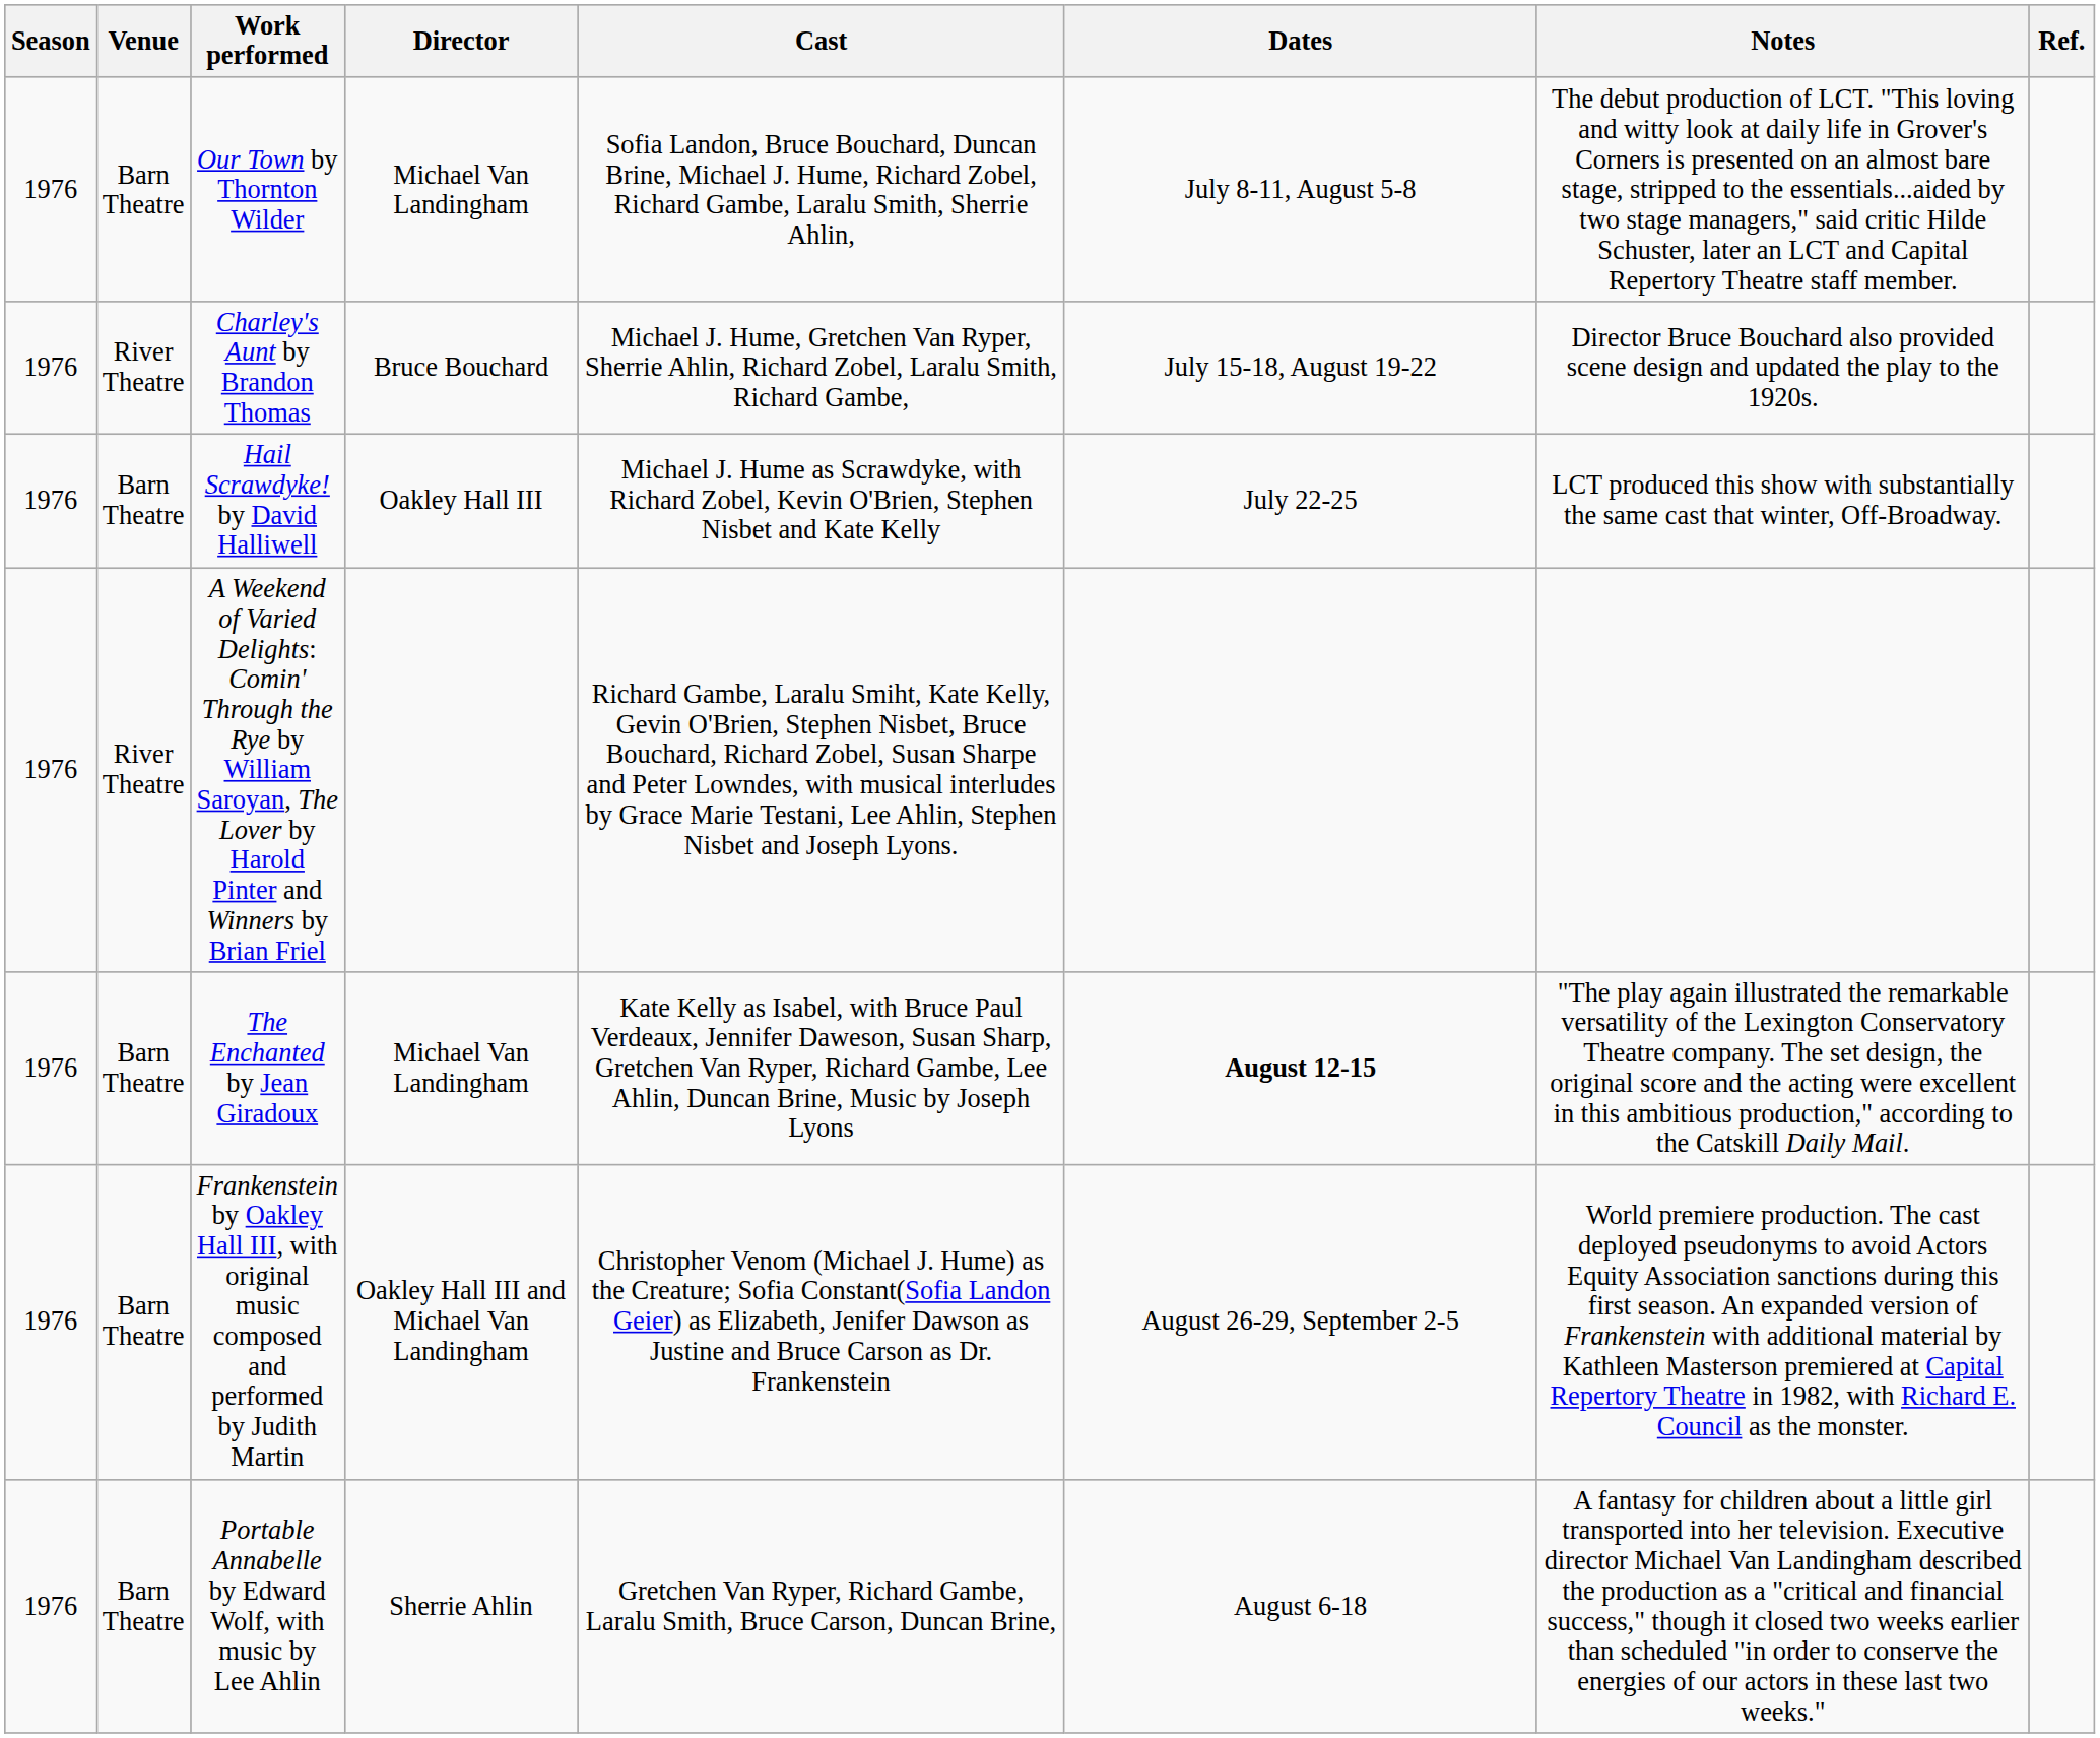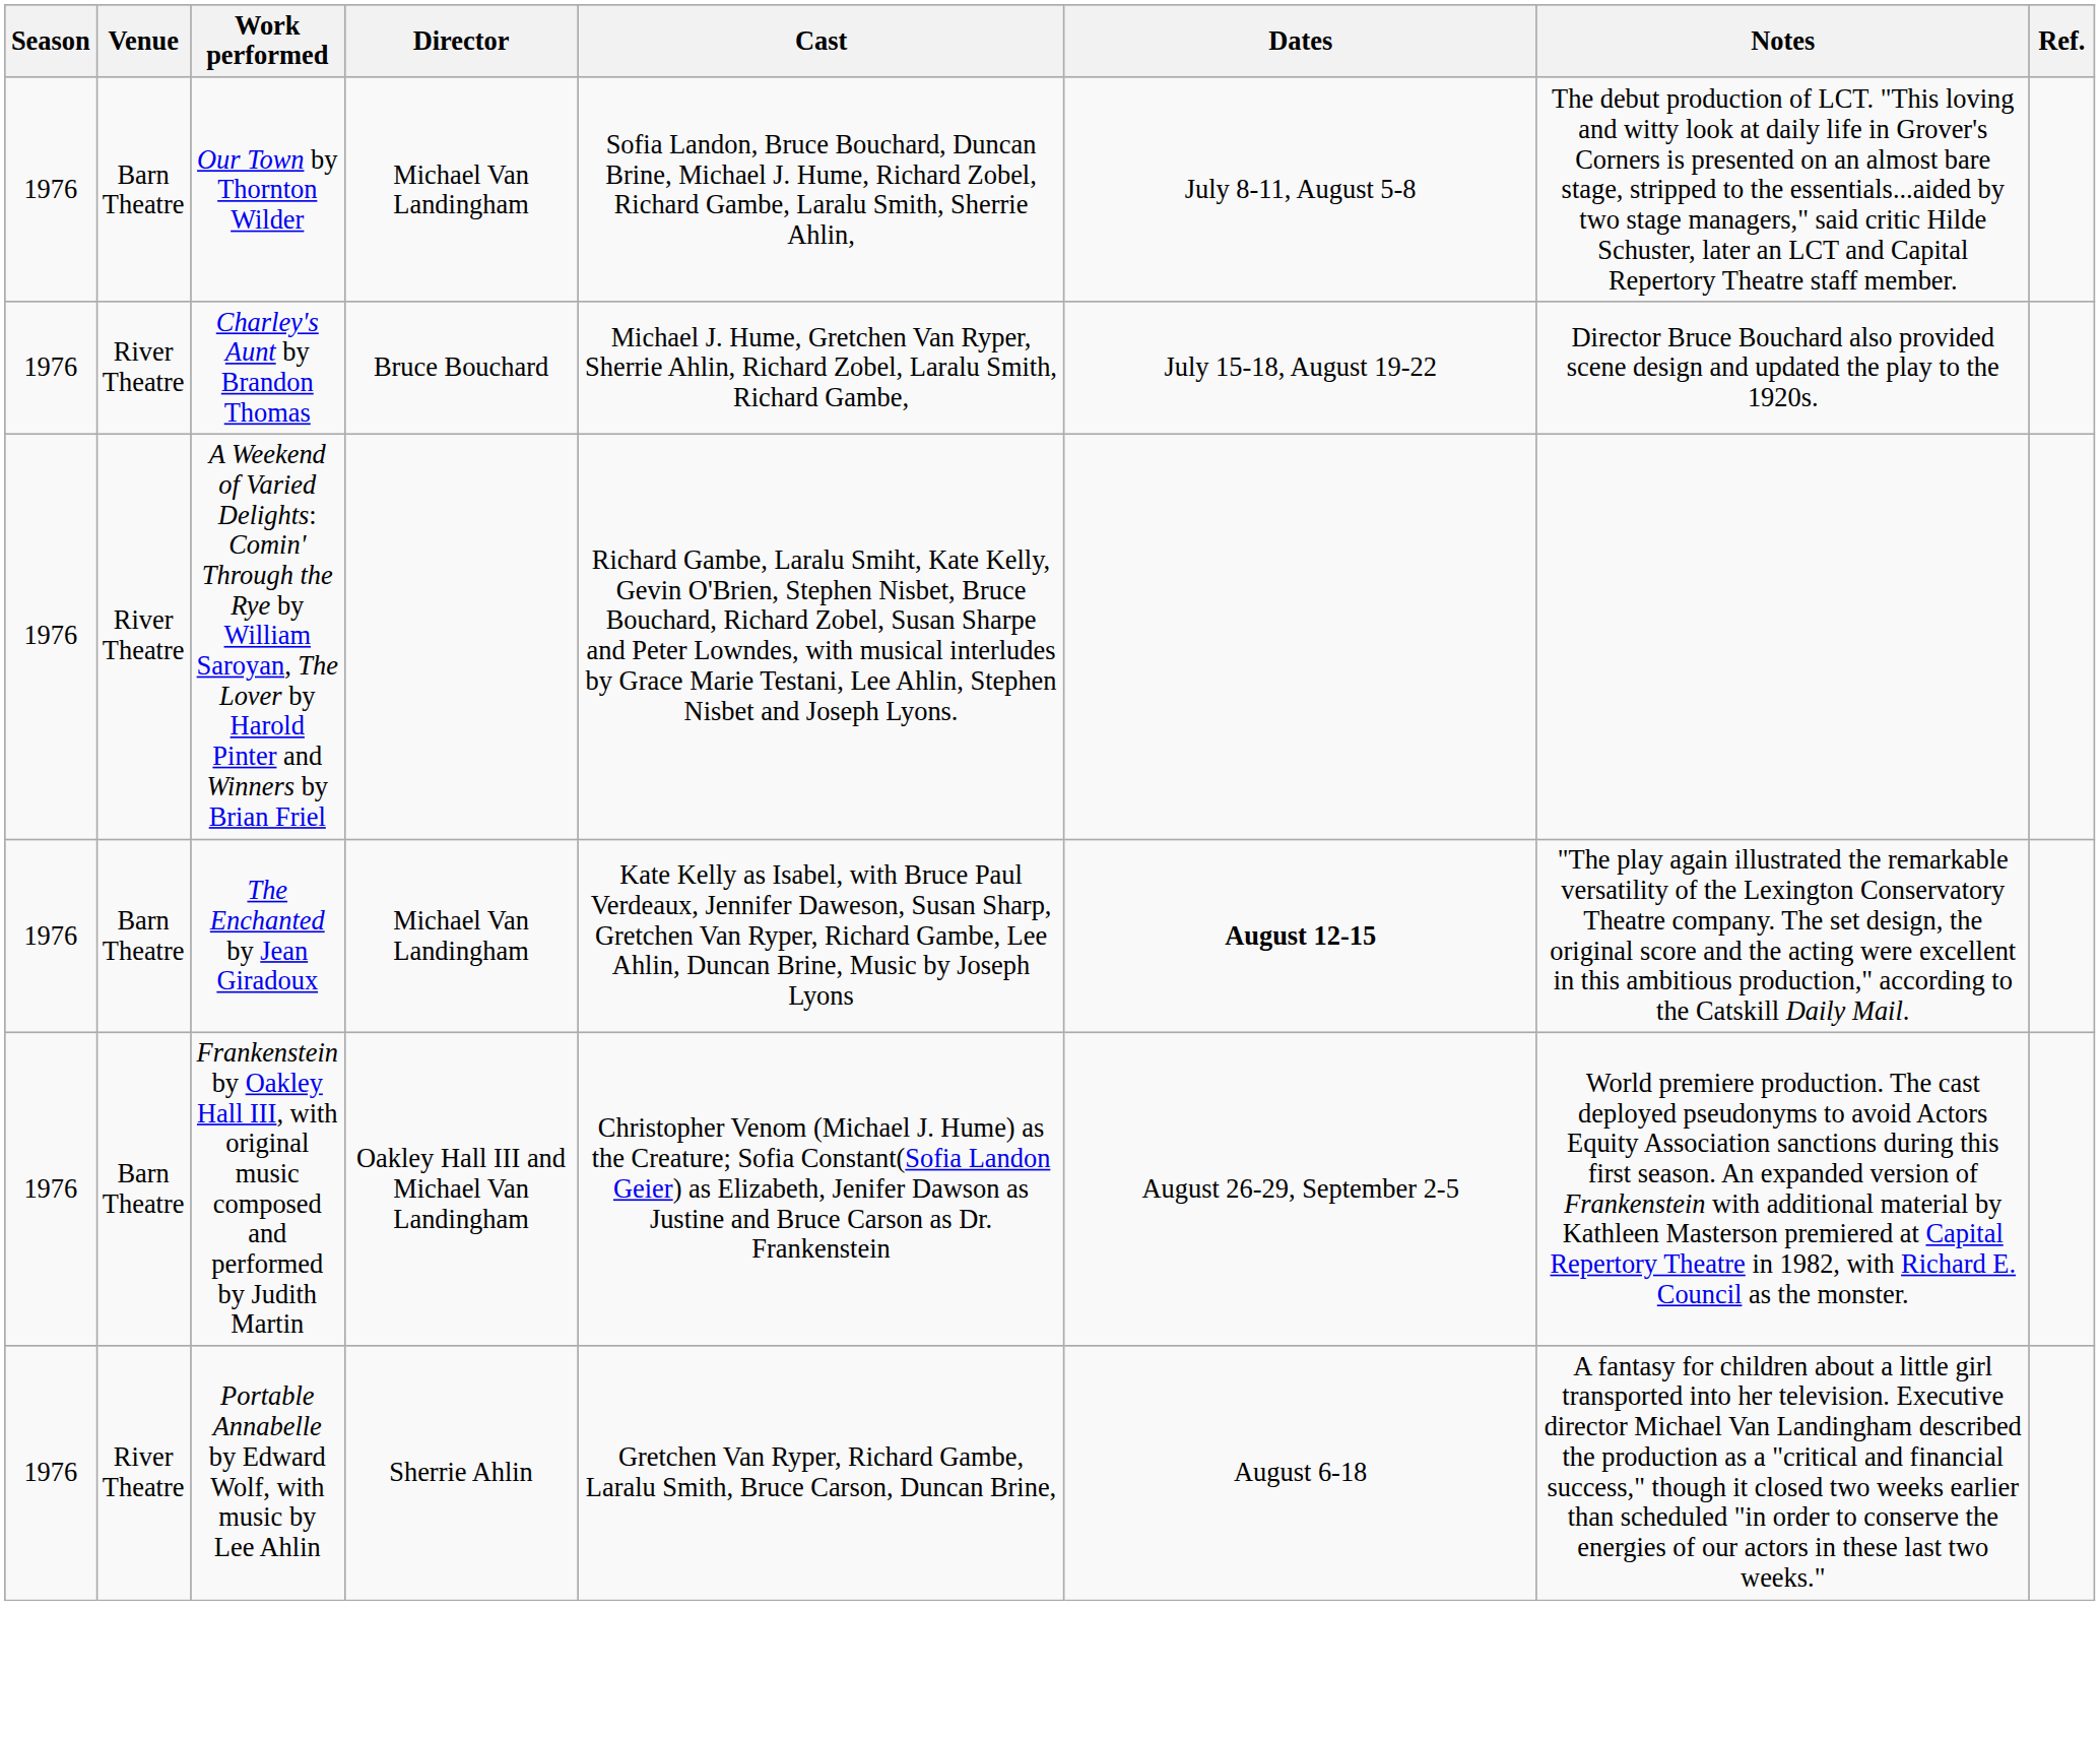- row: 1976 | Barn Theatre | Hail Scrawdyke! by David Halliwell | Oakley Hall III | Michael J. Hume as Scrawdyke, with Richard Zobel, Kevin O'Brien, Stephen Nisbet and Kate Kelly | July 22-25 | LCT produced this show with substantially the same cast that winter, Off-Broadway.
Portable Annabelle by Edward Wolf, with music by Lee Ahlin | Venue: Barn Theatre -> River Theatre
